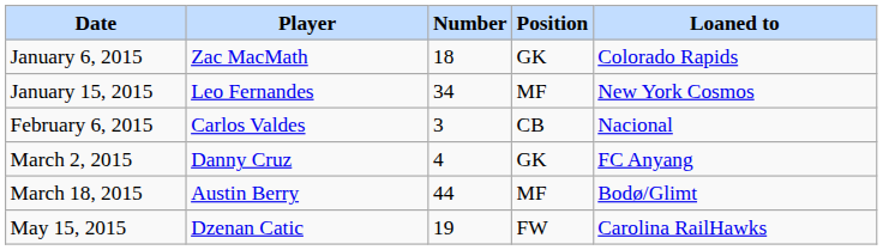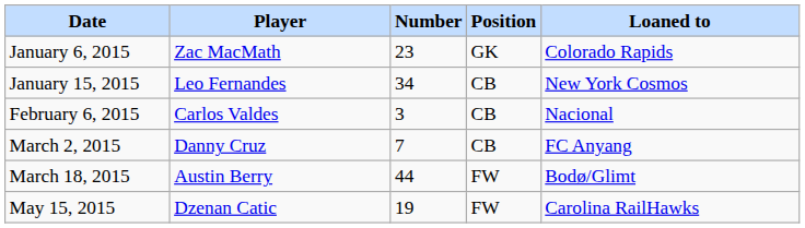January 6, 2015 | Number: 18 -> 23
January 15, 2015 | Position: MF -> CB
March 2, 2015 | Number: 4 -> 7
March 2, 2015 | Position: GK -> CB
March 18, 2015 | Position: MF -> FW
